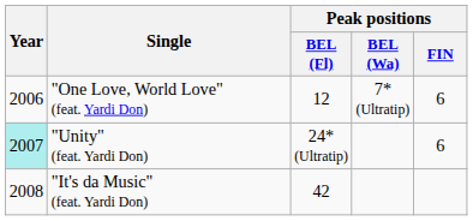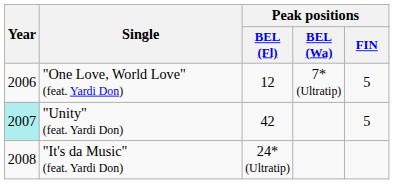"One Love, World Love" (feat. Yardi Don) | Peak positions / FIN: 6 -> 5
"Unity" (feat. Yardi Don) | Peak positions / BEL (Fl): 24* (Ultratip) -> 42
"Unity" (feat. Yardi Don) | Peak positions / FIN: 6 -> 5
"It's da Music" (feat. Yardi Don) | Peak positions / BEL (Fl): 42 -> 24* (Ultratip)
